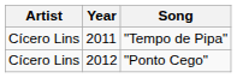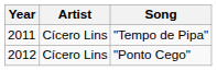columns swapped: Year <-> Artist
